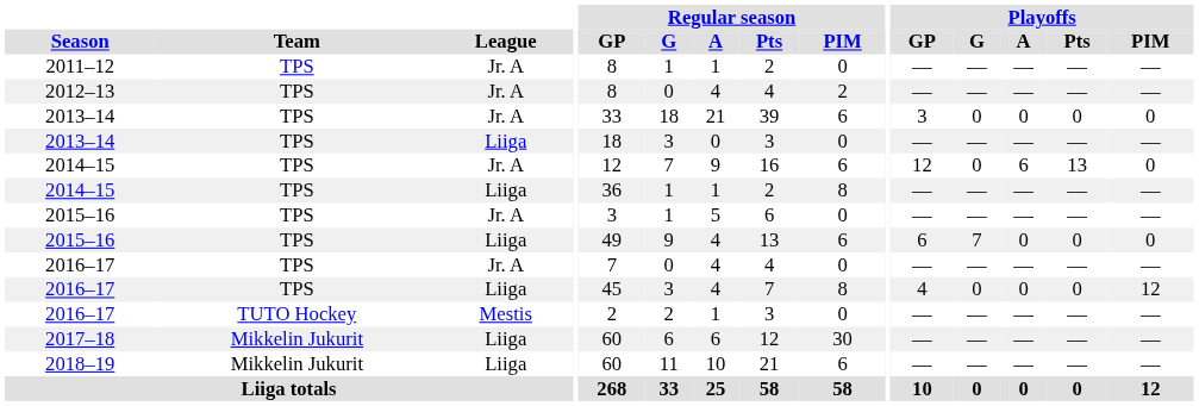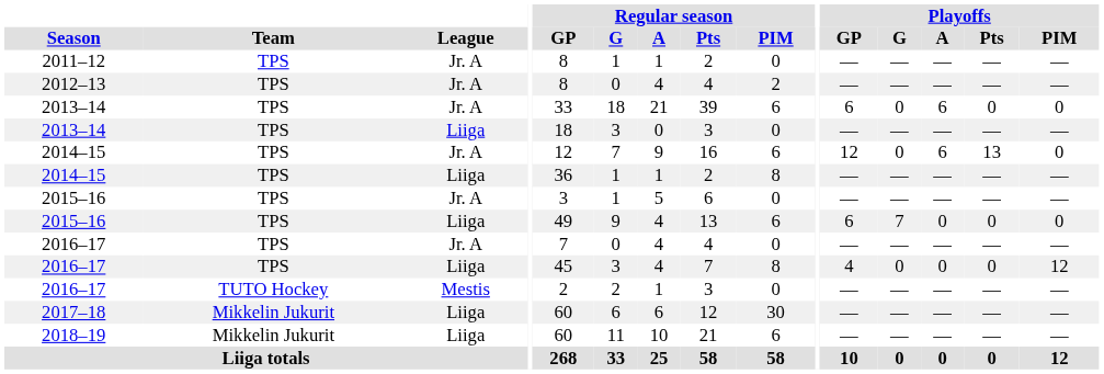2013–14 / Jr. A | Playoffs / GP: 3 -> 6
2013–14 / Jr. A | Playoffs / A: 0 -> 6
